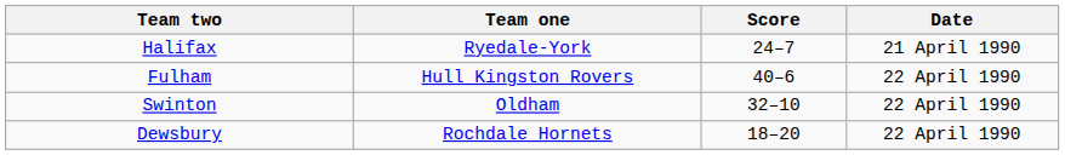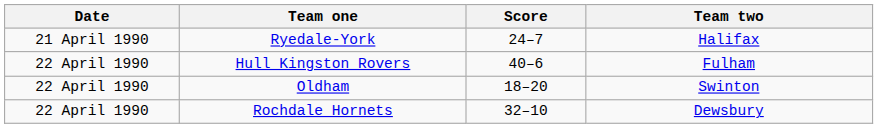columns swapped: Date <-> Team two
Oldham | Score: 32–10 -> 18–20
Rochdale Hornets | Score: 18–20 -> 32–10
